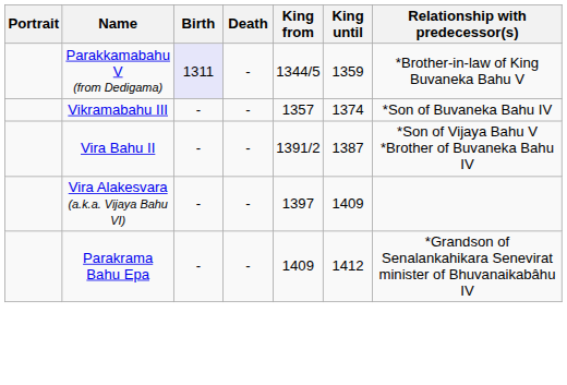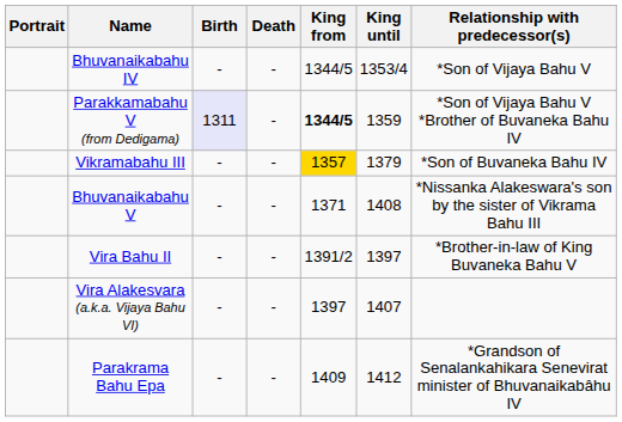+ row: Bhuvanaikabahu IV | - | - | 1344/5 | 1353/4 | *Son of Vijaya Bahu V
Parakkamabahu V (from Dedigama) | King from: normal -> bold
Parakkamabahu V (from Dedigama) | Relationship with predecessor(s): *Brother-in-law of King Buvaneka Bahu V -> *Son of Vijaya Bahu V *Brother of Buvaneka Bahu IV
Vikramabahu III | King from: no background -> gold background
Vikramabahu III | King until: 1374 -> 1379
+ row: Bhuvanaikabahu V | - | - | 1371 | 1408 | *Nissanka Alakeswara's son by the sister of Vikrama Bahu III
Vira Bahu II | King until: 1387 -> 1397
Vira Bahu II | Relationship with predecessor(s): *Son of Vijaya Bahu V *Brother of Buvaneka Bahu IV -> *Brother-in-law of King Buvaneka Bahu V
Vira Alakesvara (a.k.a. Vijaya Bahu VI) | King until: 1409 -> 1407
